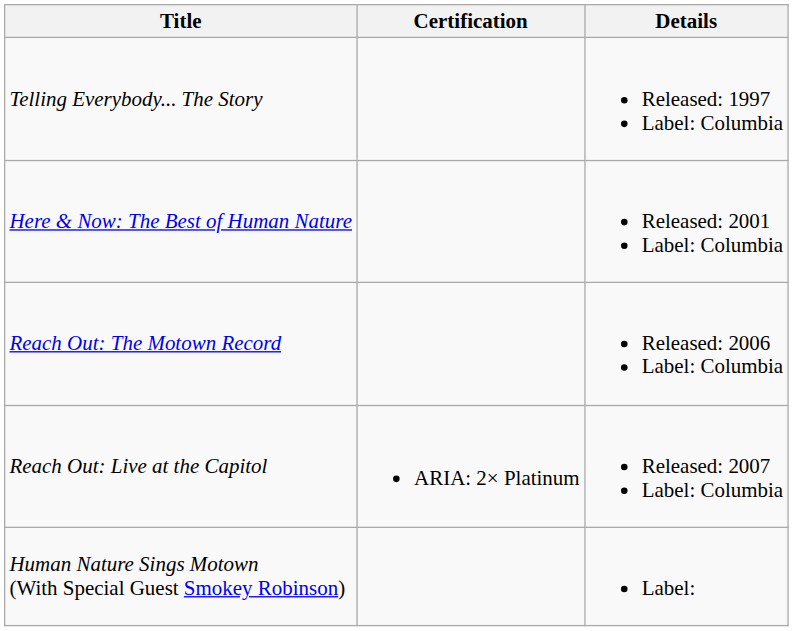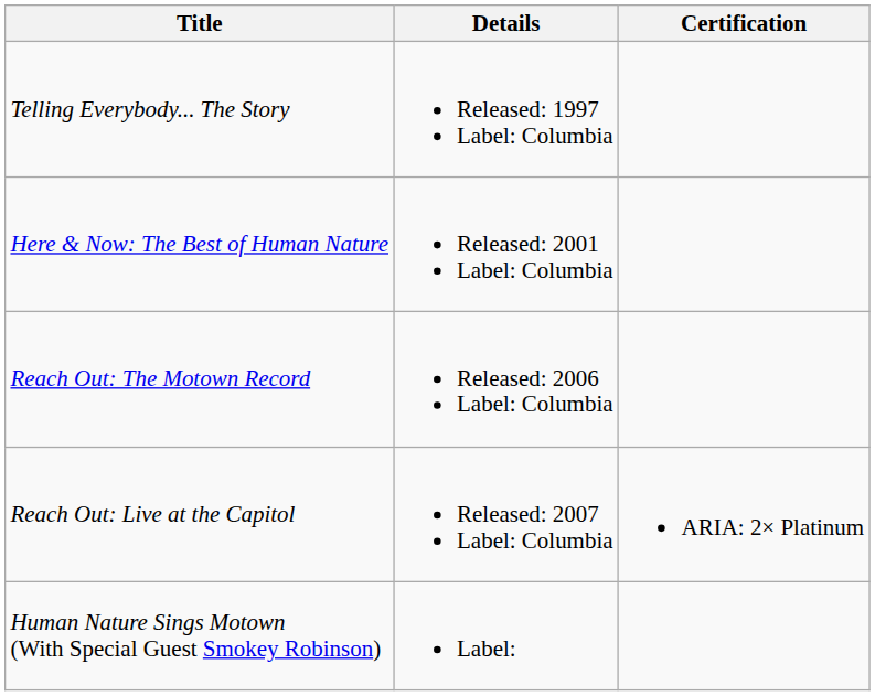columns swapped: Details <-> Certification
